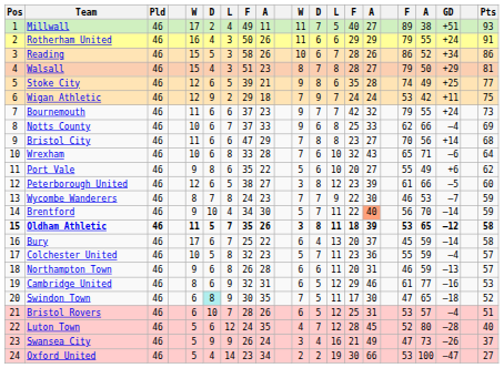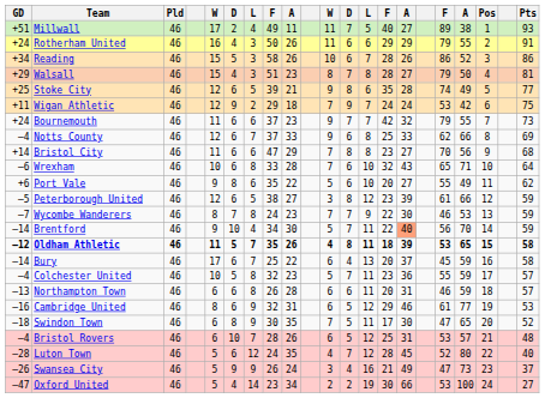columns swapped: Pos <-> GD
Notts County | column 5: 10 -> 12
Peterborough United | Pts: 60 -> 59
Oldham Athletic | column 11: 3 -> 4
Northampton Town | column 5: 9 -> 6
Swindon Town | column 6: paleturquoise background -> no background
Bristol Rovers | Pts: 51 -> 48
